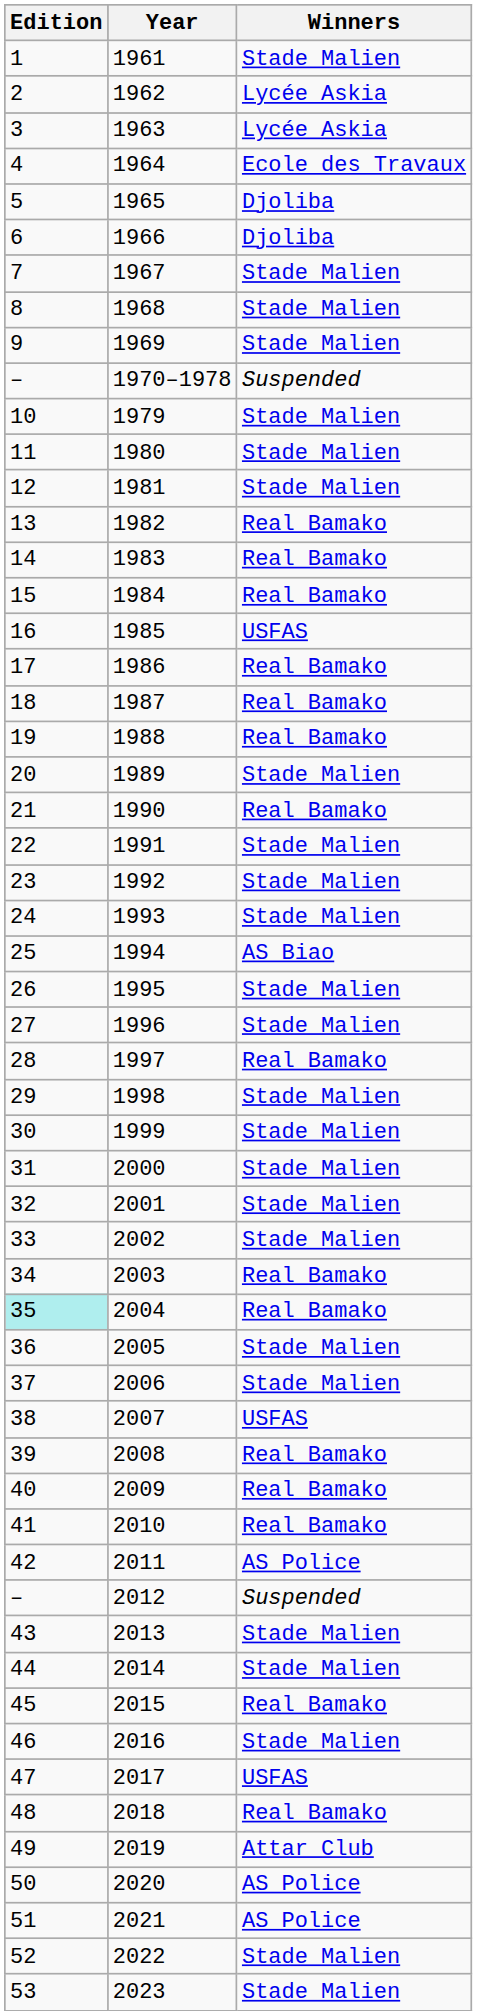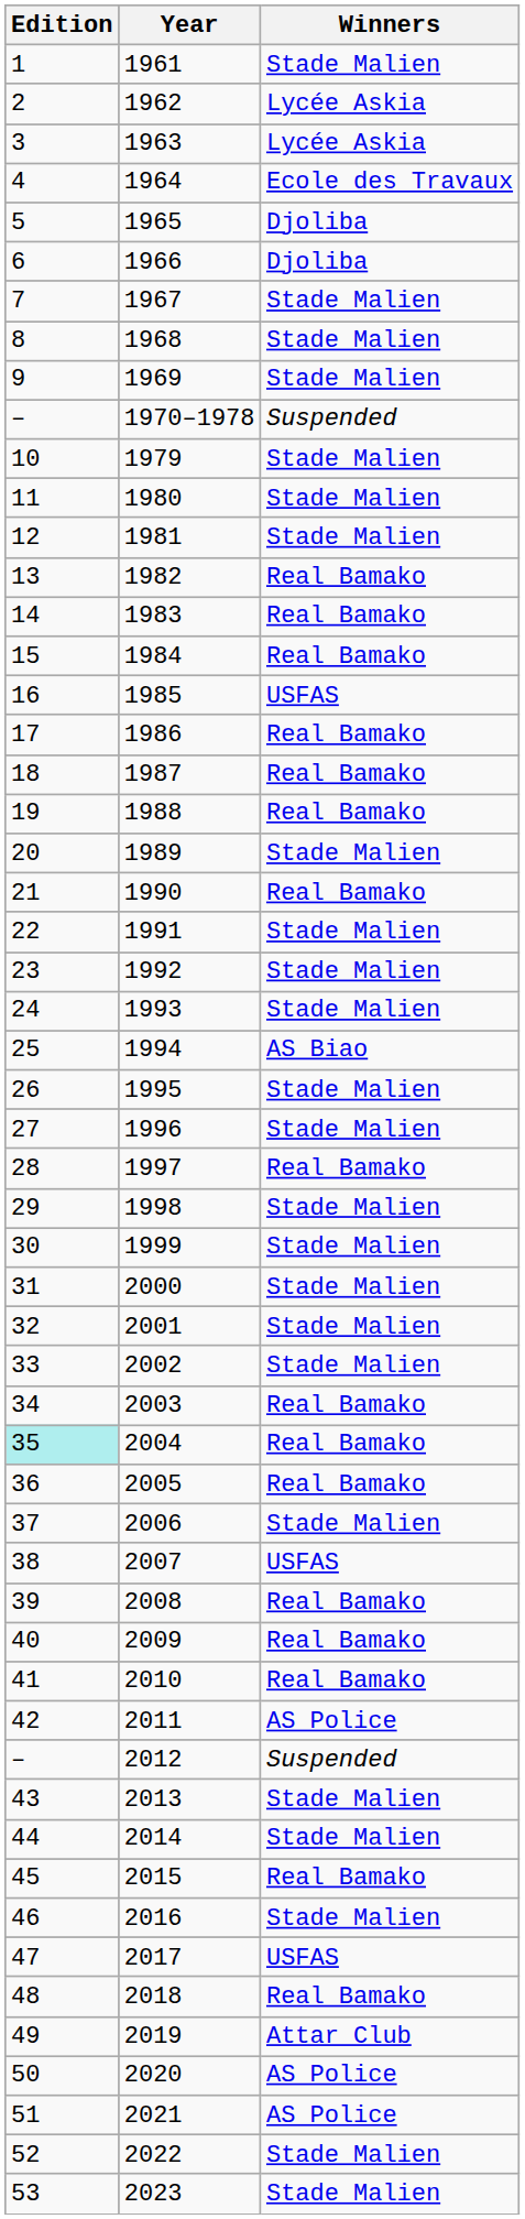2005 | Winners: Stade Malien -> Real Bamako
